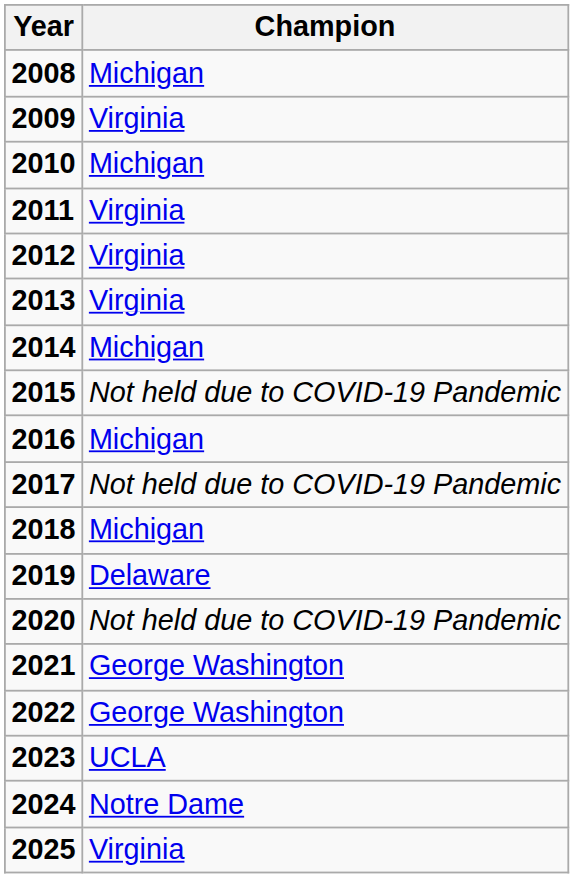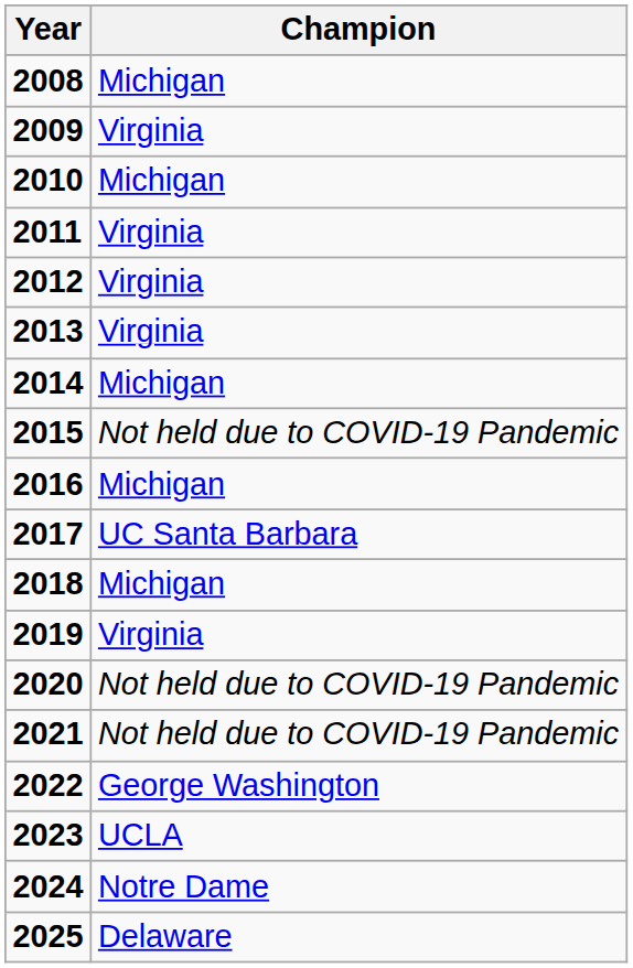2017 | Champion: Not held due to COVID-19 Pandemic -> UC Santa Barbara
2019 | Champion: Delaware -> Virginia
2021 | Champion: George Washington -> Not held due to COVID-19 Pandemic
2025 | Champion: Virginia -> Delaware
